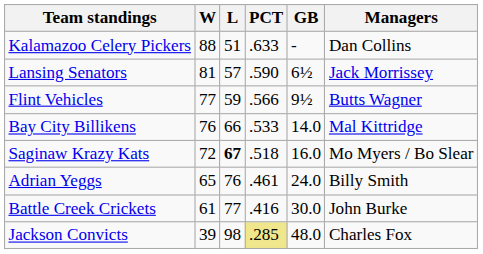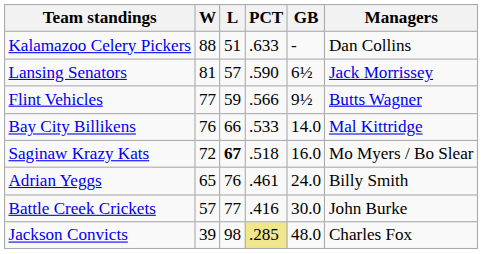Battle Creek Crickets | W: 61 -> 57
